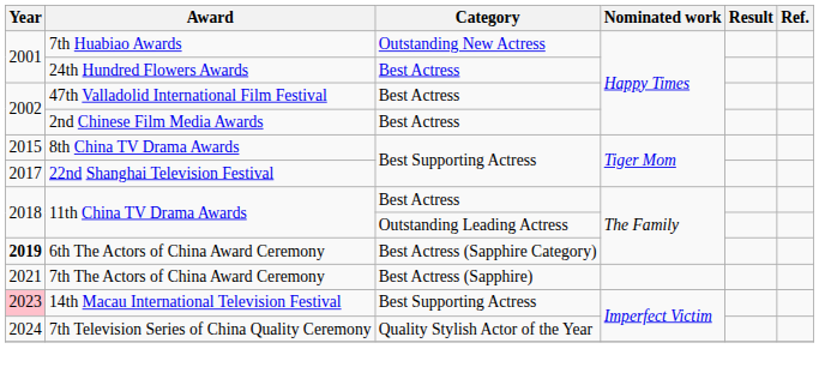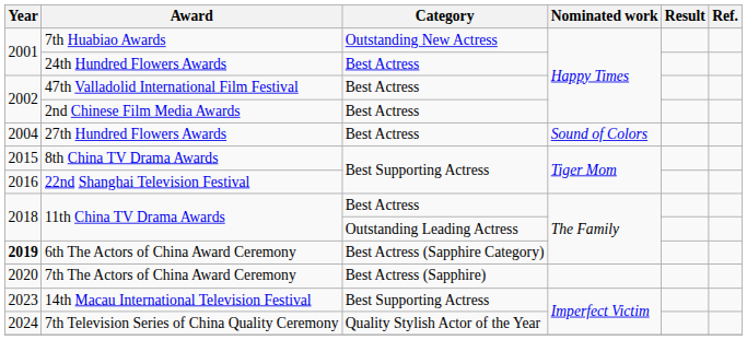+ row: 2004 | 27th Hundred Flowers Awards | Best Actress | Sound of Colors
22nd Shanghai Television Festival | Year: 2017 -> 2016
7th The Actors of China Award Ceremony | Year: 2021 -> 2020
14th Macau International Television Festival | Year: pink background -> no background
